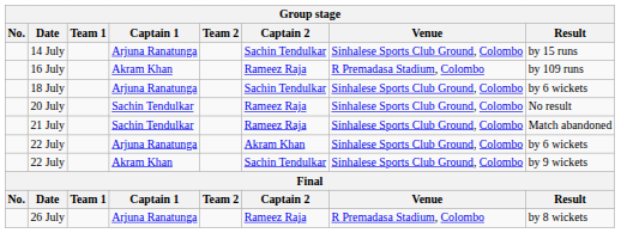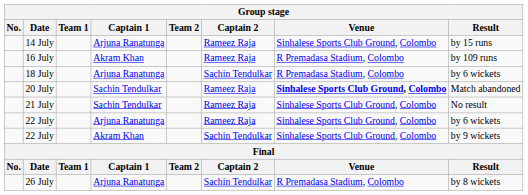14 July | Captain 2: Sachin Tendulkar -> Rameez Raja
18 July | Venue: Sinhalese Sports Club Ground, Colombo -> R Premadasa Stadium, Colombo
20 July | Venue: normal -> bold
20 July | Result: No result -> Match abandoned
21 July | Result: Match abandoned -> No result
22 July / Arjuna Ranatunga | Captain 2: Akram Khan -> Rameez Raja
26 July | Captain 2: Rameez Raja -> Sachin Tendulkar
